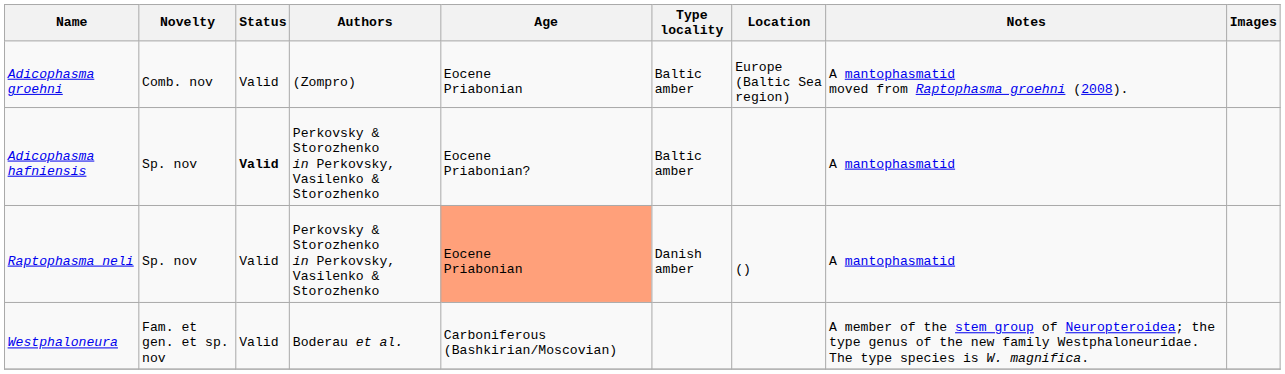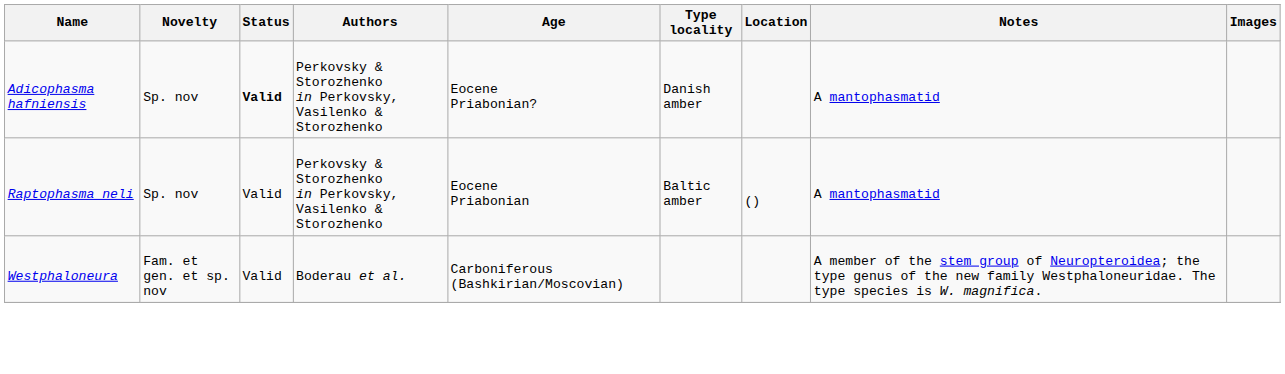- row: Adicophasma groehni | Comb. nov | Valid | (Zompro) | Eocene Priabonian | Baltic amber | Europe (Baltic Sea region) | A mantophasmatid moved from Raptophasma groehni (2008).
Adicophasma hafniensis | Type locality: Baltic amber -> Danish amber
Raptophasma neli | Age: lightsalmon background -> no background
Raptophasma neli | Type locality: Danish amber -> Baltic amber
